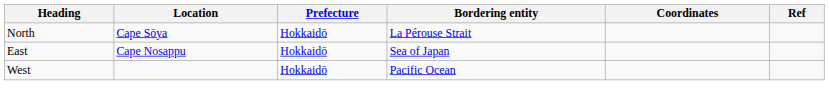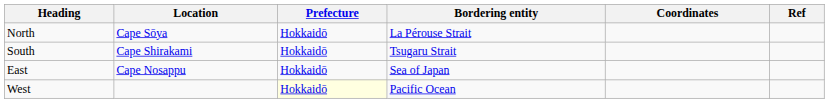+ row: South | Cape Shirakami | Hokkaidō | Tsugaru Strait
West | Prefecture: no background -> lightyellow background
